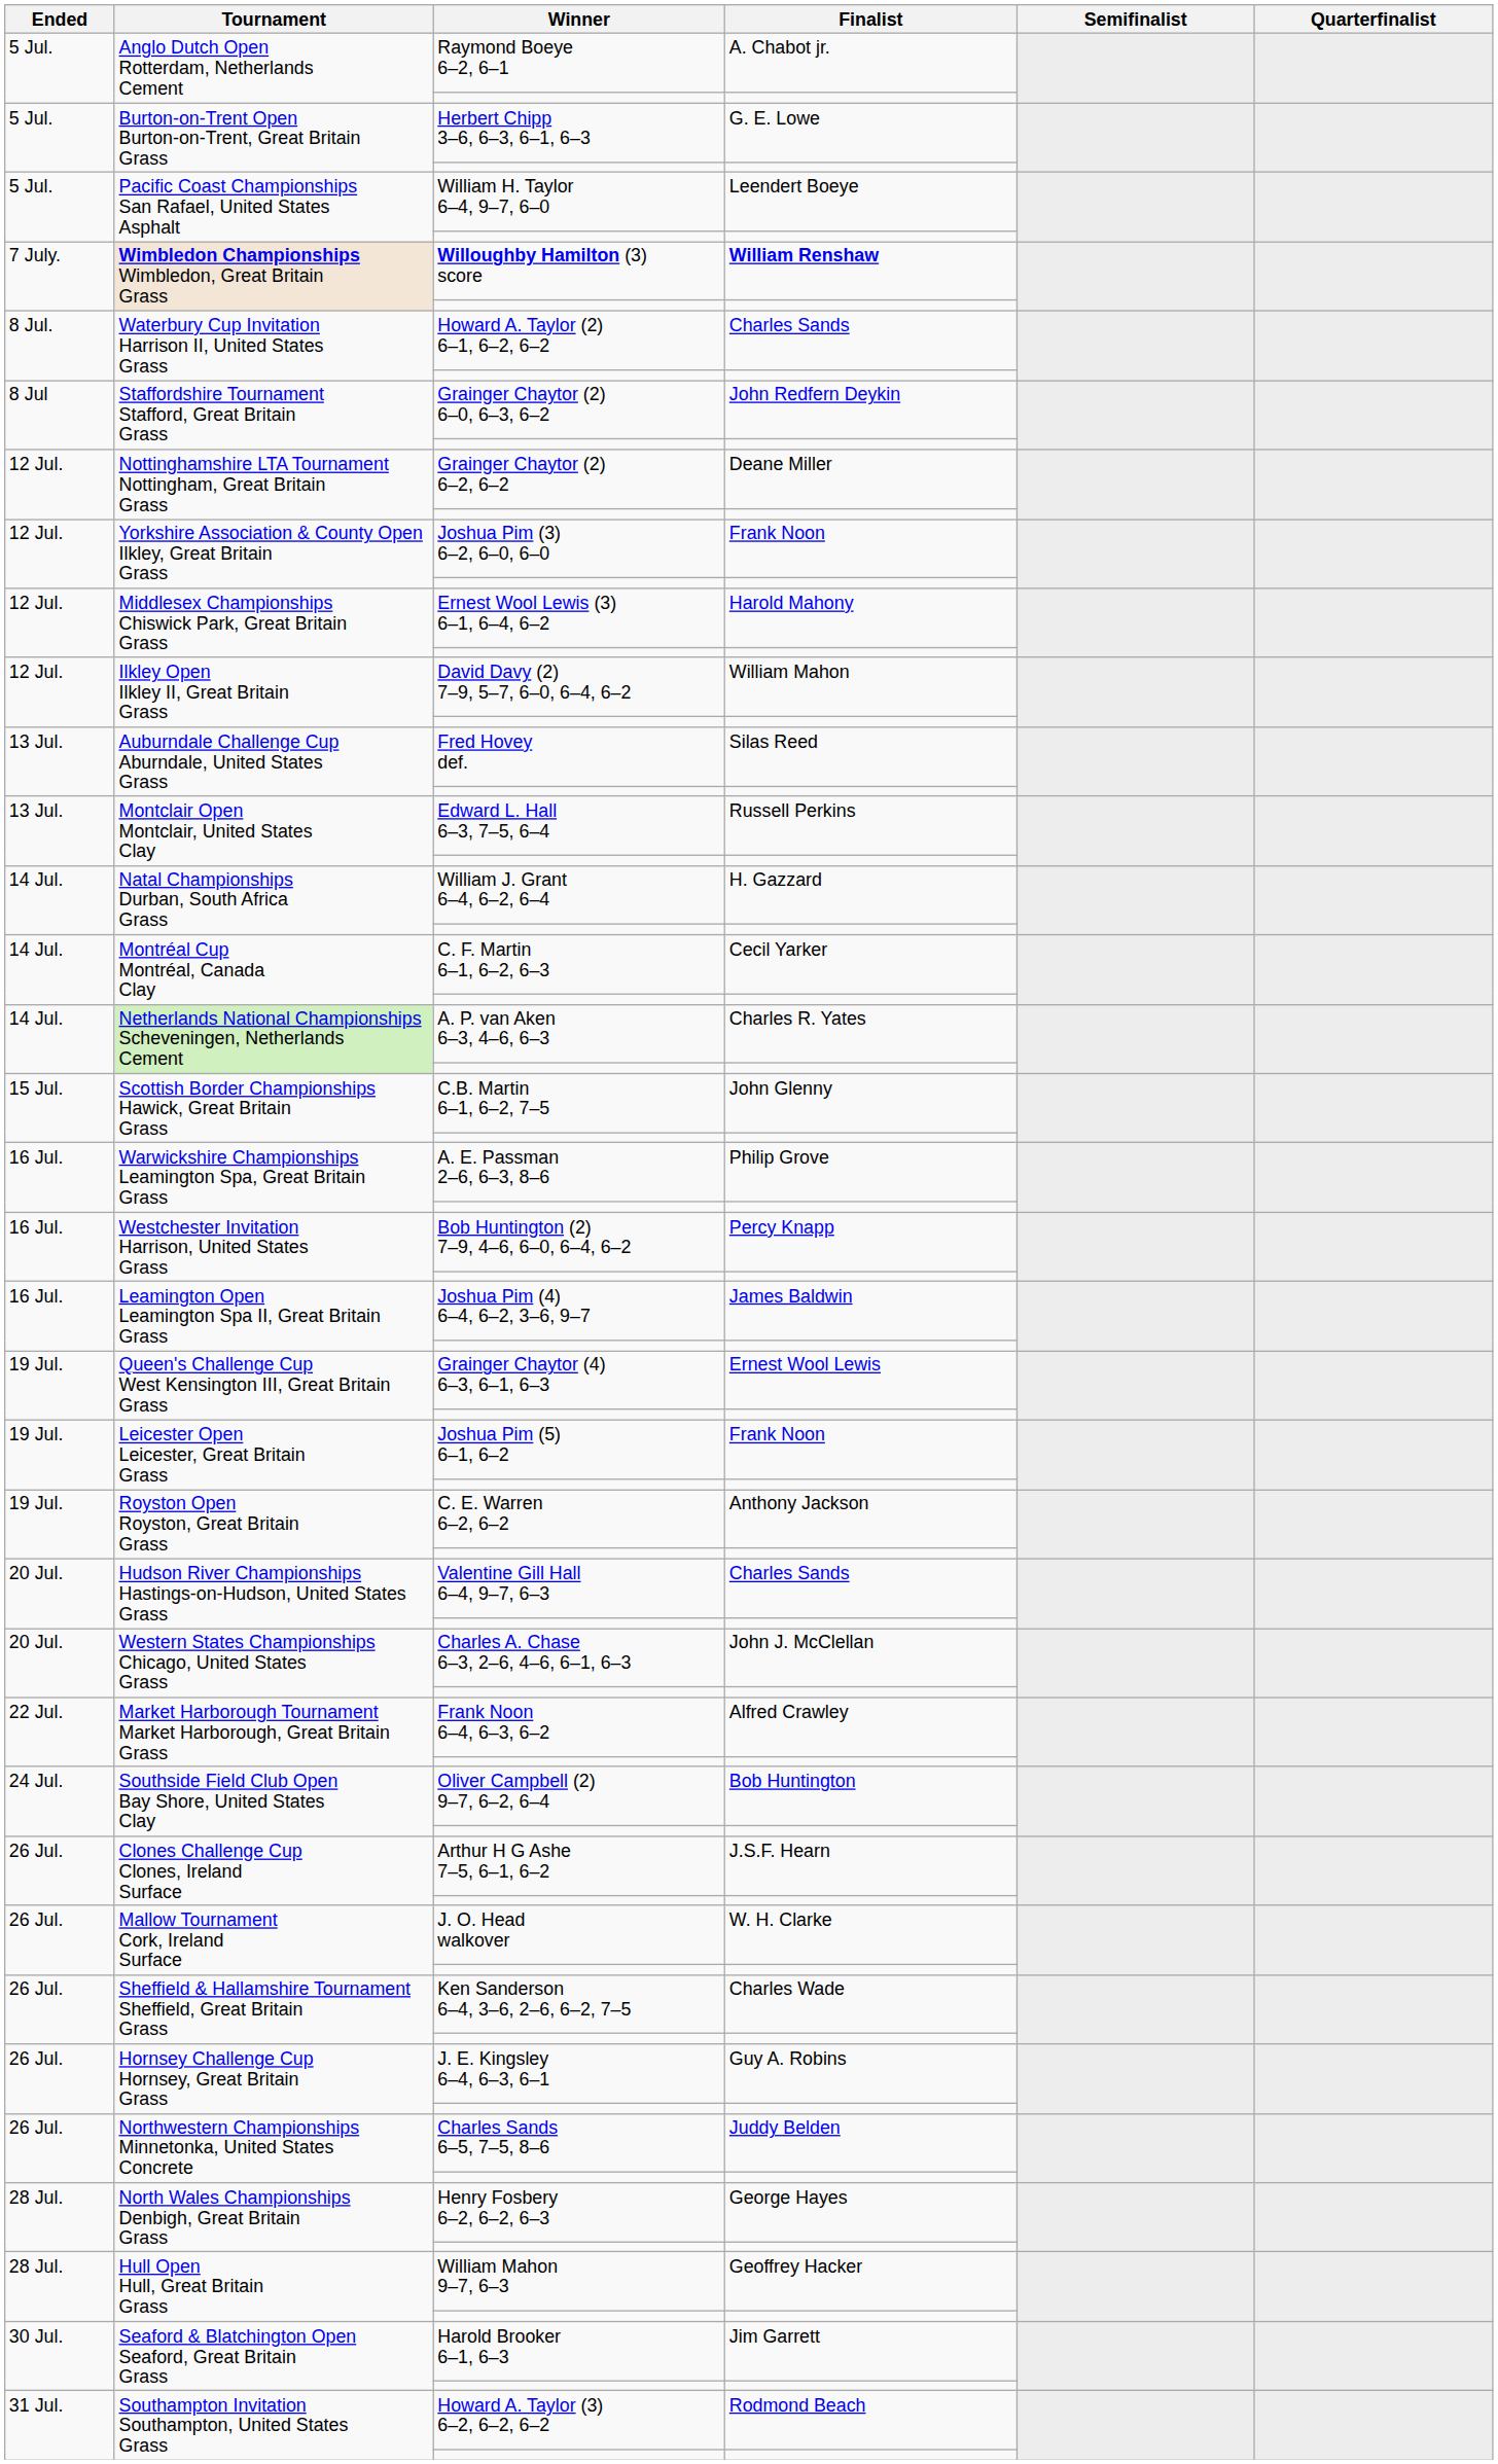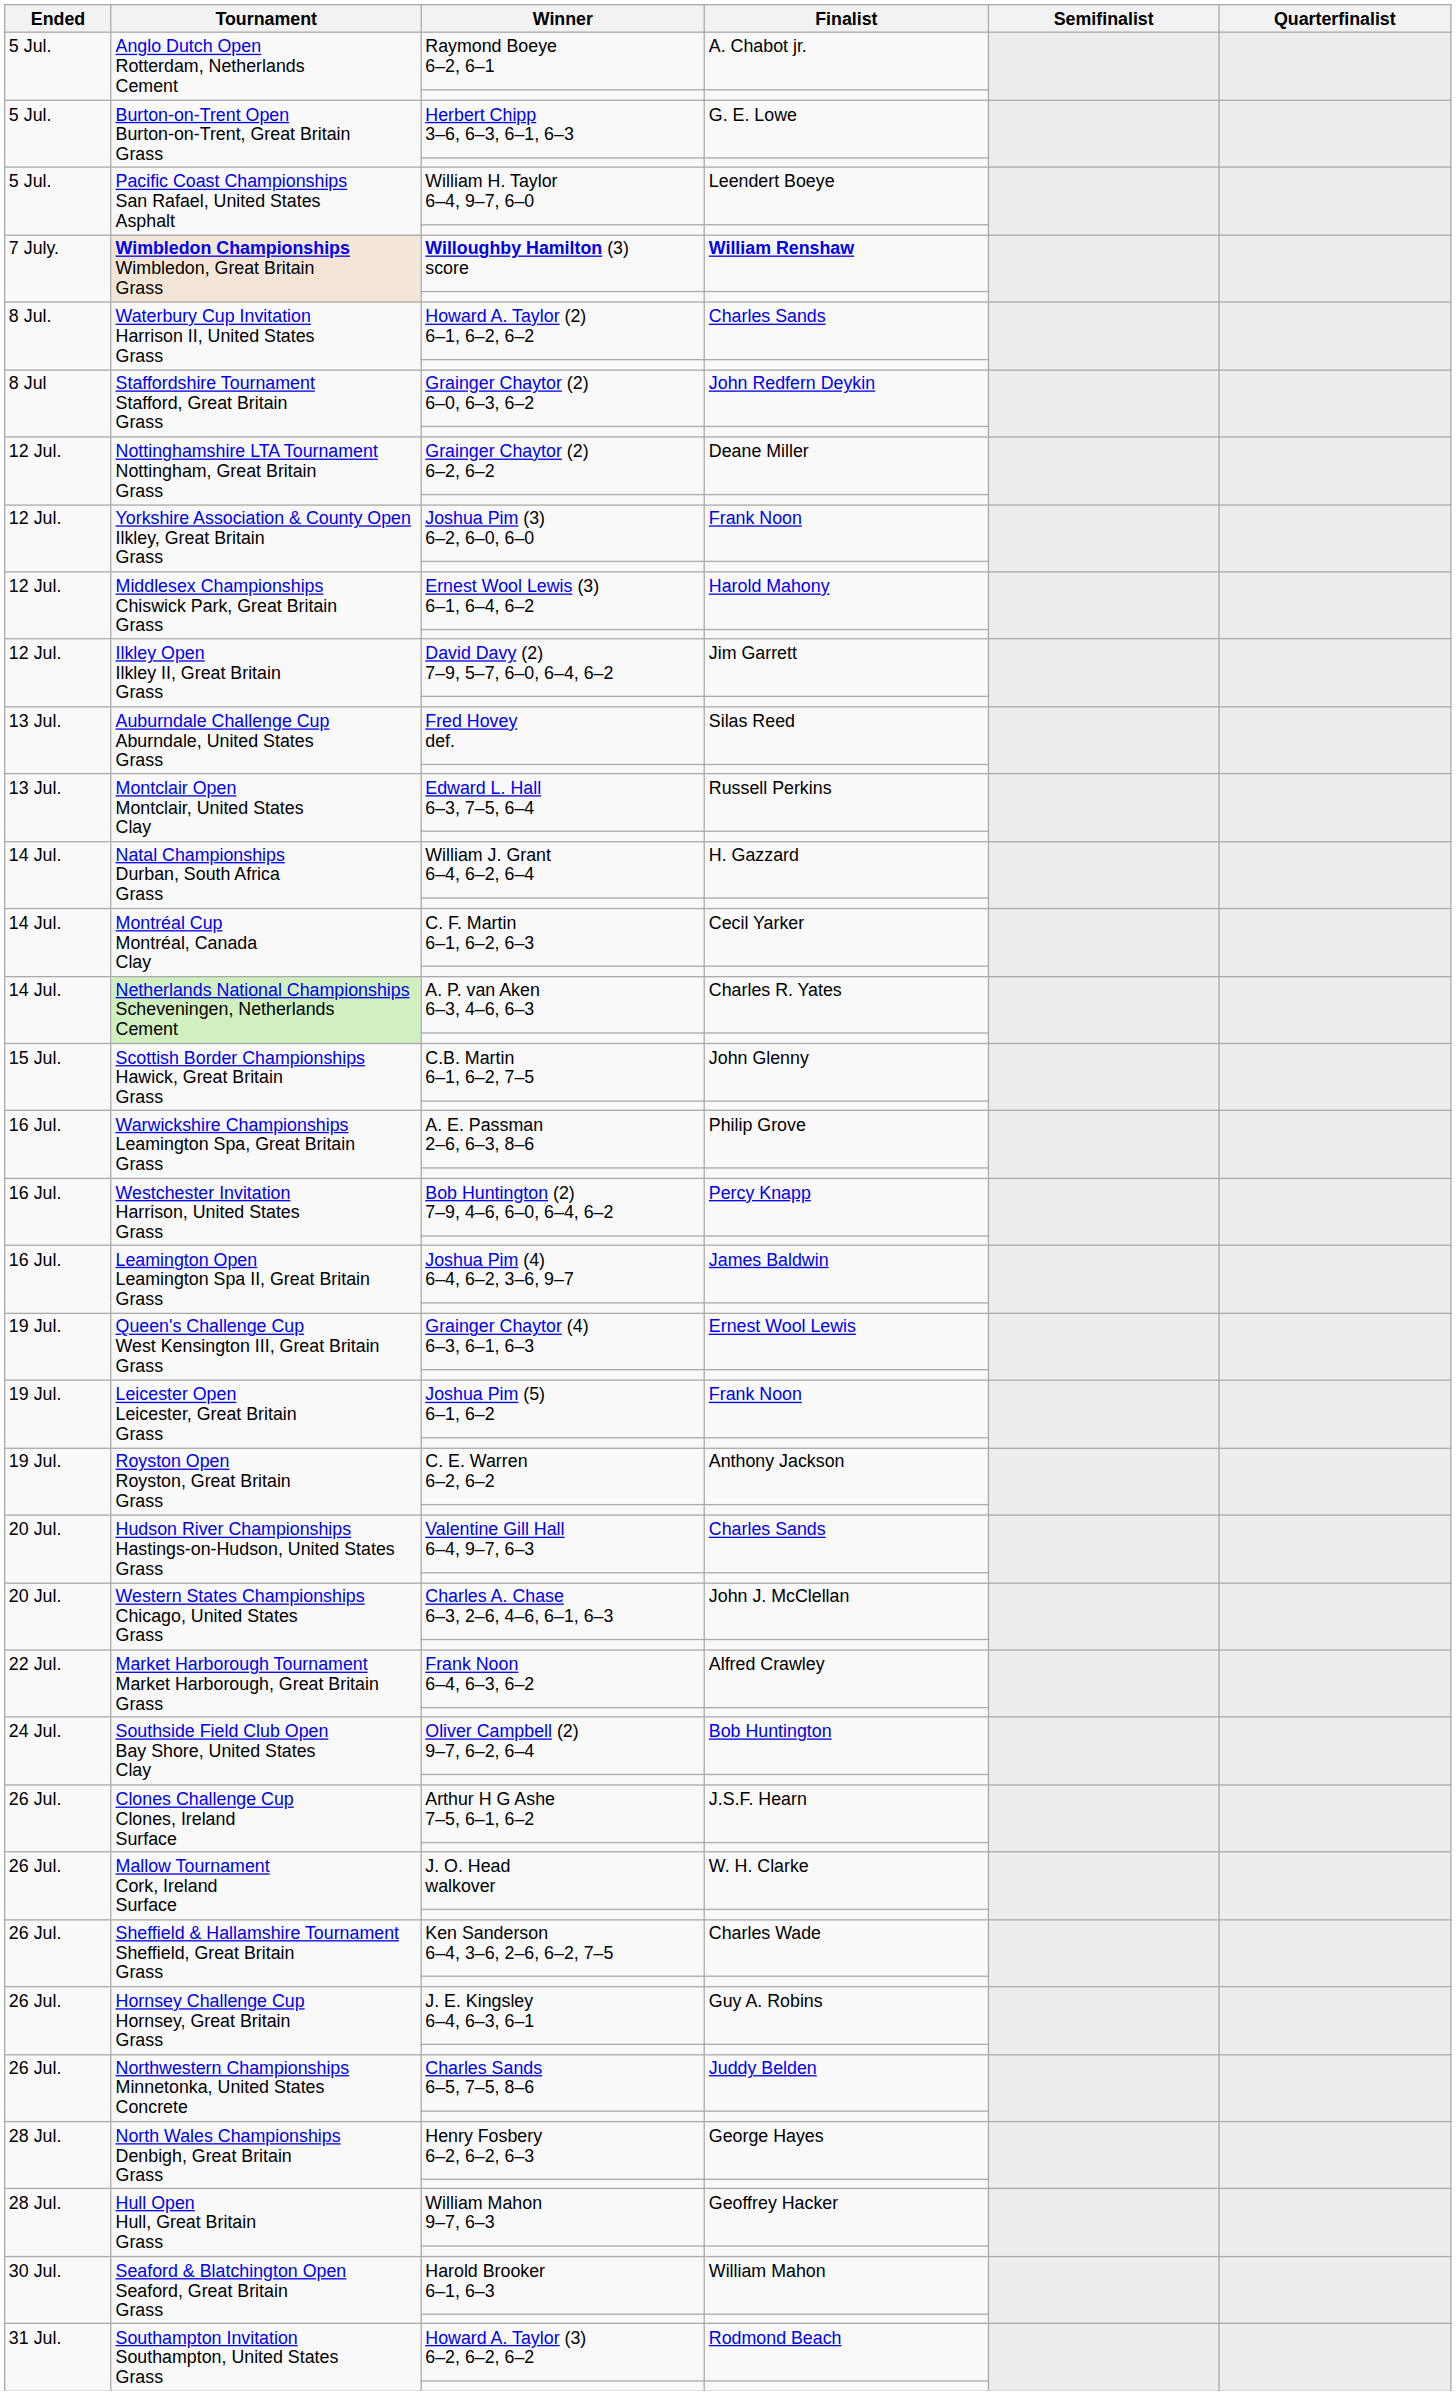David Davy (2) 7–9, 5–7, 6–0, 6–4, 6–2 | Finalist: William Mahon -> Jim Garrett
Harold Brooker 6–1, 6–3 | Finalist: Jim Garrett -> William Mahon
